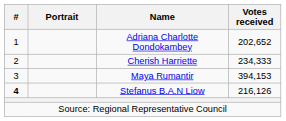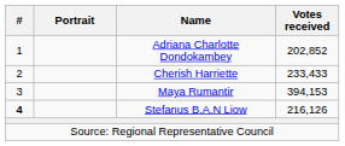Adriana Charlotte Dondokambey | Votes received: 202,652 -> 202,852
Cherish Harriette | Votes received: 234,333 -> 233,433
